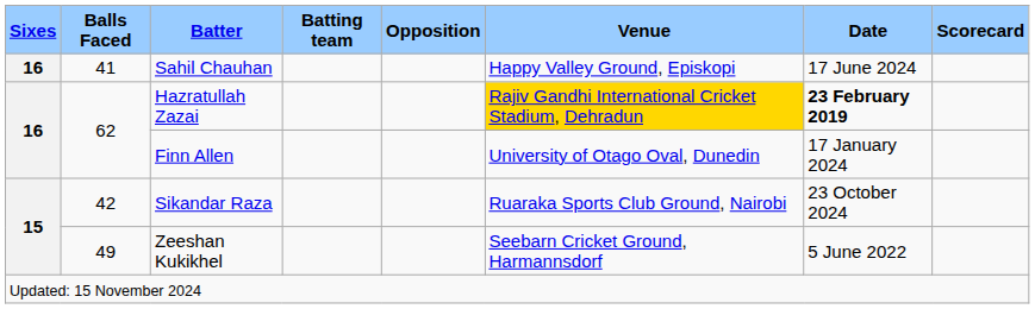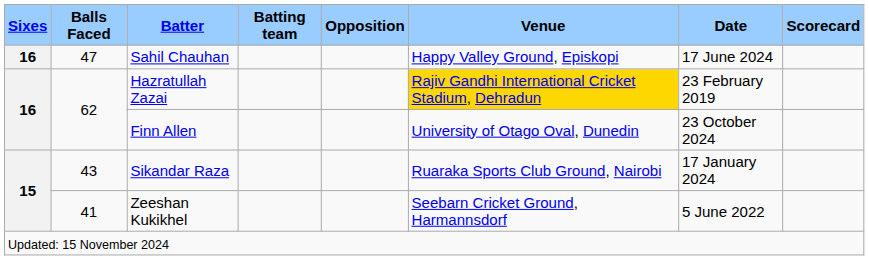Sahil Chauhan | Balls Faced: 41 -> 47
Hazratullah Zazai | Date: bold -> normal
Finn Allen | Date: 17 January 2024 -> 23 October 2024
Sikandar Raza | Balls Faced: 42 -> 43
Sikandar Raza | Date: 23 October 2024 -> 17 January 2024
Zeeshan Kukikhel | Balls Faced: 49 -> 41
